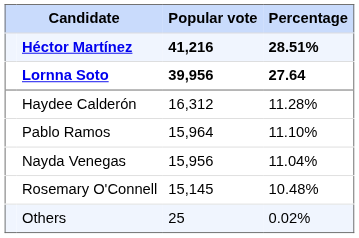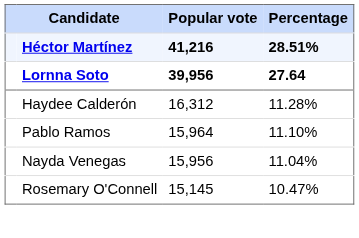Rosemary O'Connell | Percentage: 10.48% -> 10.47%
- row: Others | 25 | 0.02%
